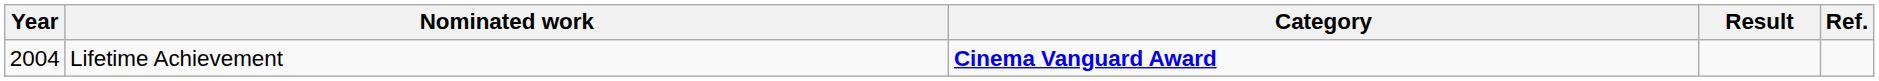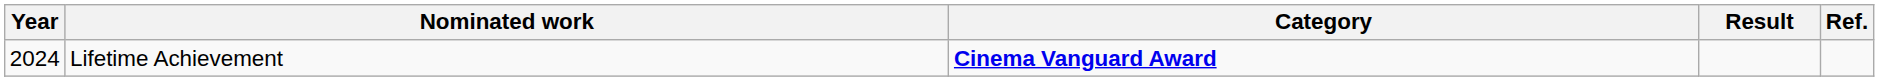Lifetime Achievement | Year: 2004 -> 2024
